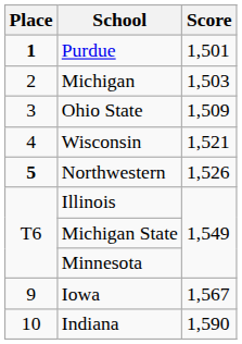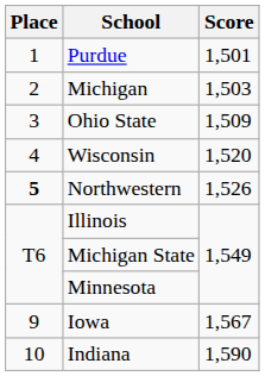Purdue | Place: bold -> normal
Wisconsin | Score: 1,521 -> 1,520
